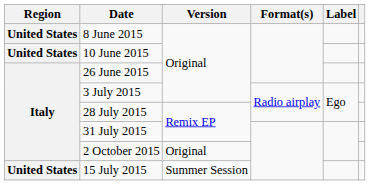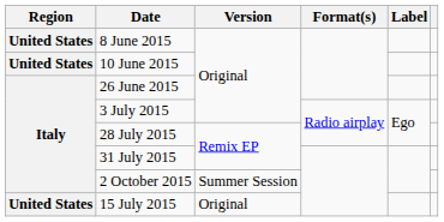2 October 2015 | Version: Original -> Summer Session
15 July 2015 | Version: Summer Session -> Original
